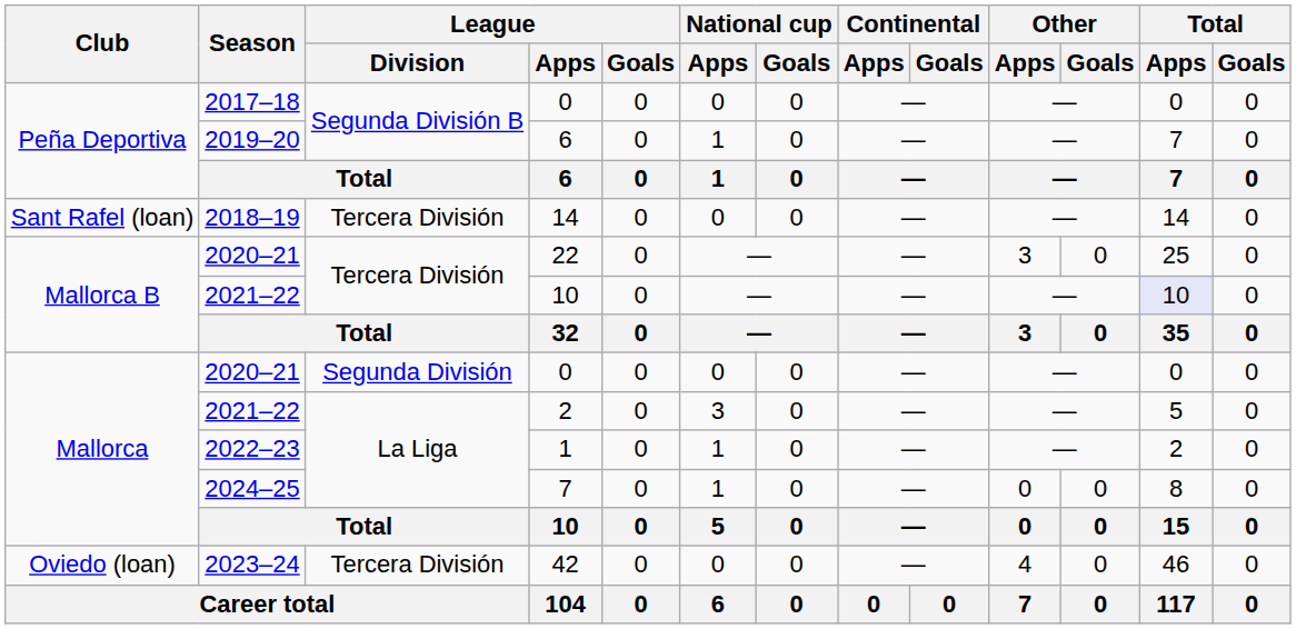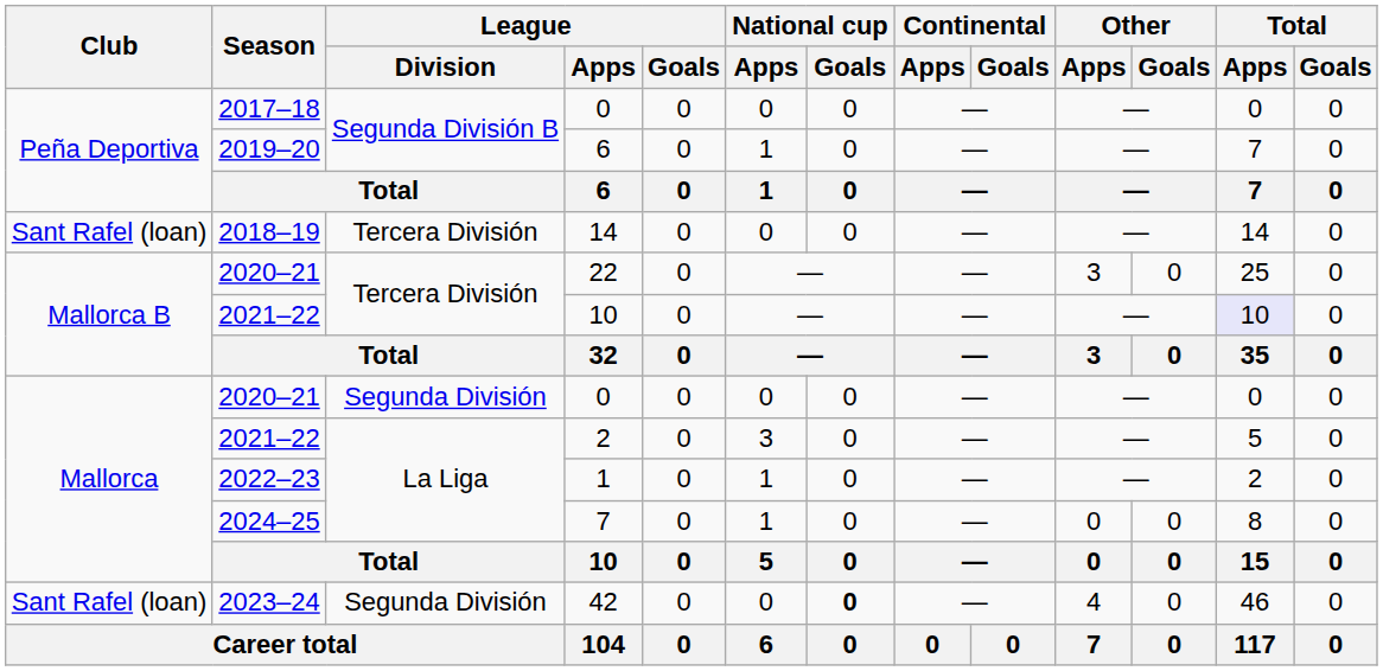42 | Club: Oviedo (loan) -> Sant Rafel (loan)
42 | League / Division: Tercera División -> Segunda División
42 | National cup / Goals: normal -> bold
